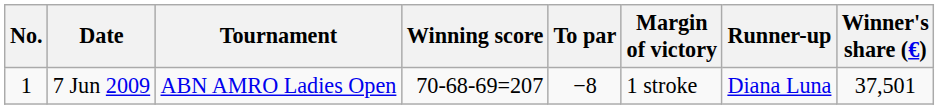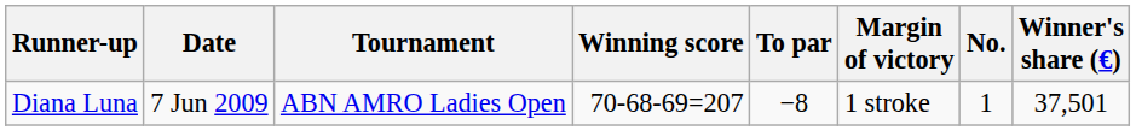columns swapped: No. <-> Runner-up
